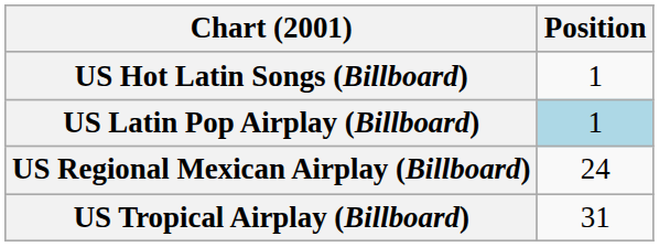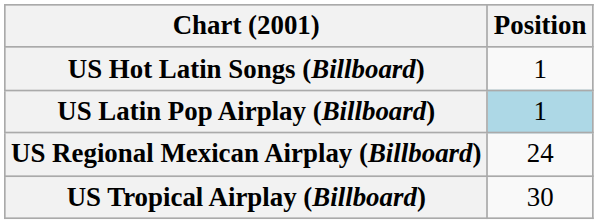US Tropical Airplay (Billboard) | Position: 31 -> 30
